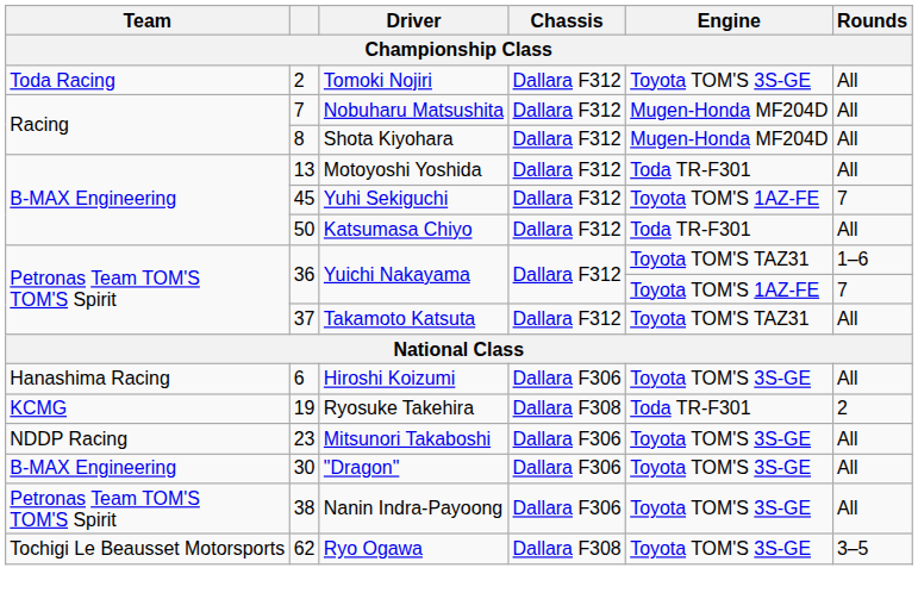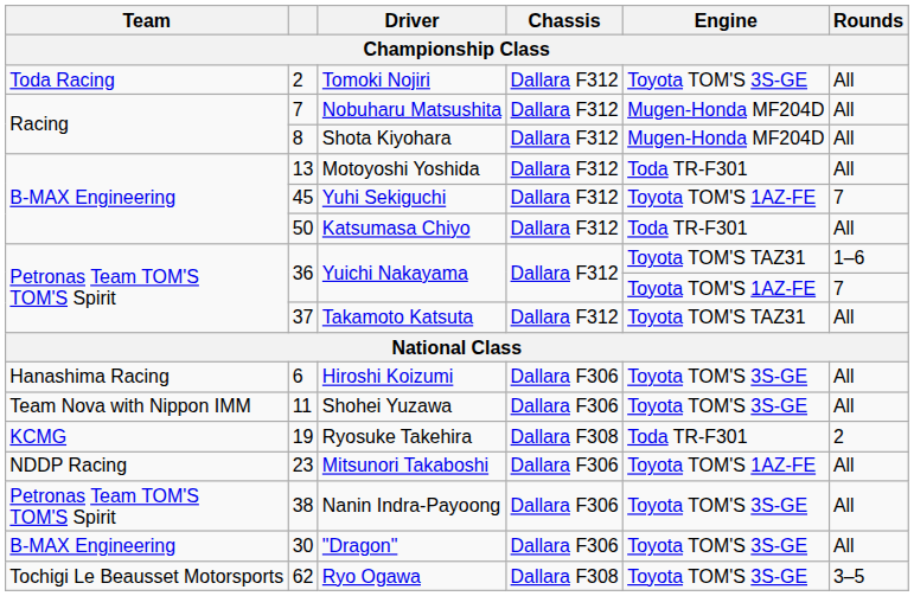+ row: Team Nova with Nippon IMM | 11 | Shohei Yuzawa | Dallara F306 | Toyota TOM'S 3S-GE | All
Mitsunori Takaboshi | Engine: Toyota TOM'S 3S-GE -> Toyota TOM'S 1AZ-FE
rows swapped: "Dragon" <-> Nanin Indra-Payoong
